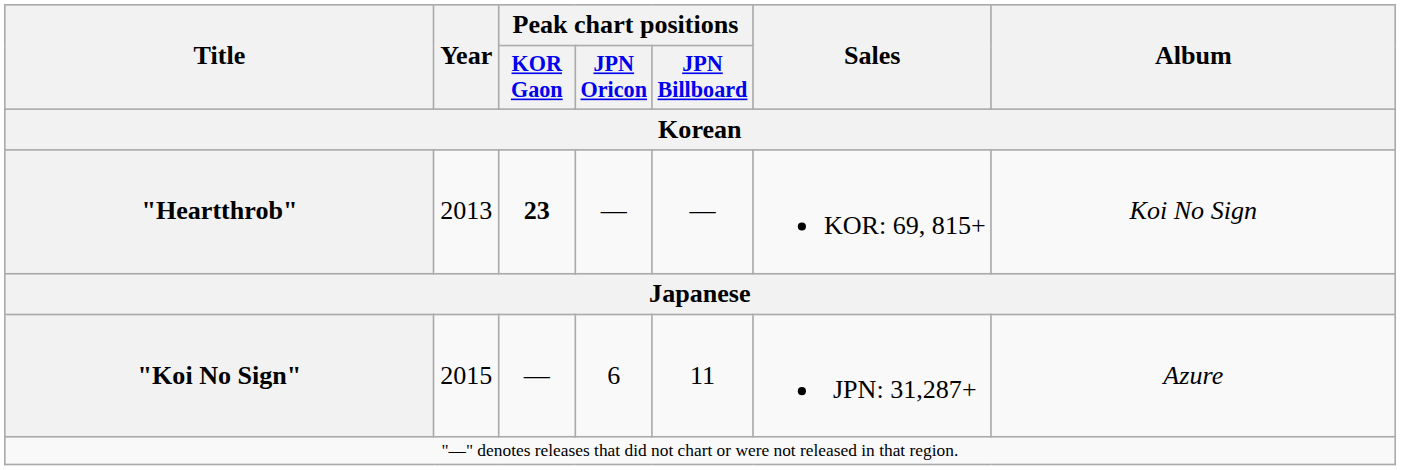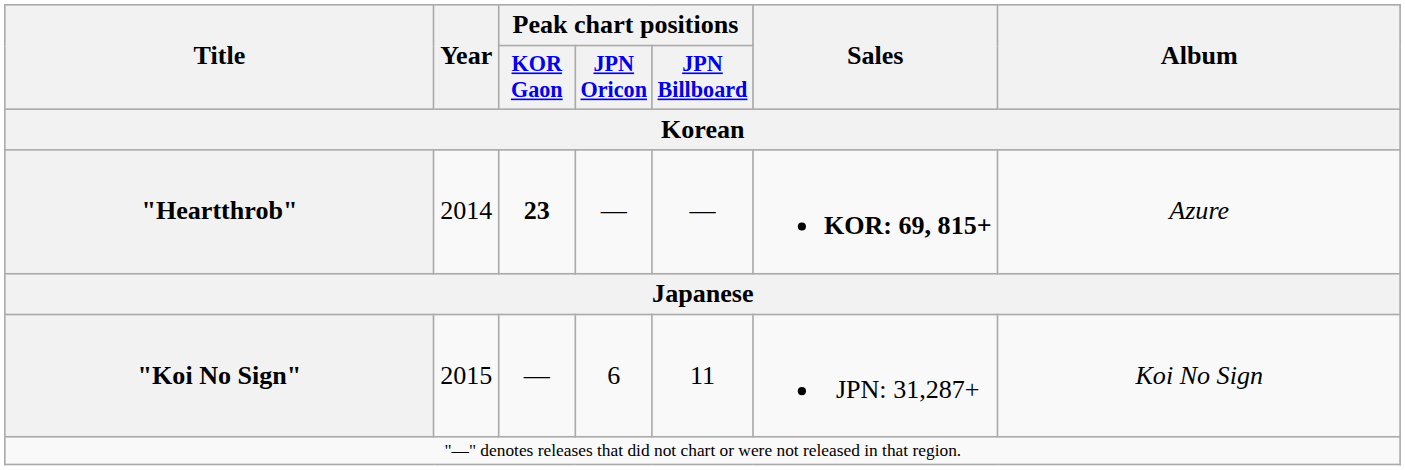"Heartthrob" | Year: 2013 -> 2014
"Heartthrob" | Sales: normal -> bold
"Heartthrob" | Album: Koi No Sign -> Azure
"Koi No Sign" | Album: Azure -> Koi No Sign
